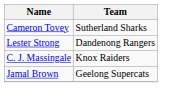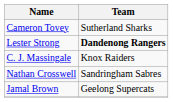Lester Strong | Team: normal -> bold
+ row: Nathan Crosswell | Sandringham Sabres
